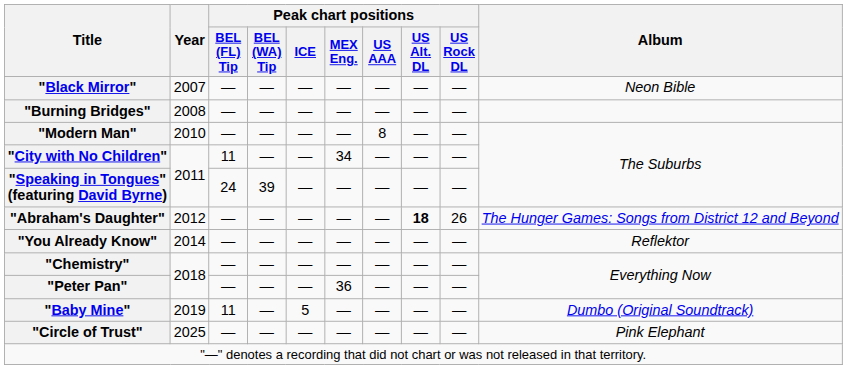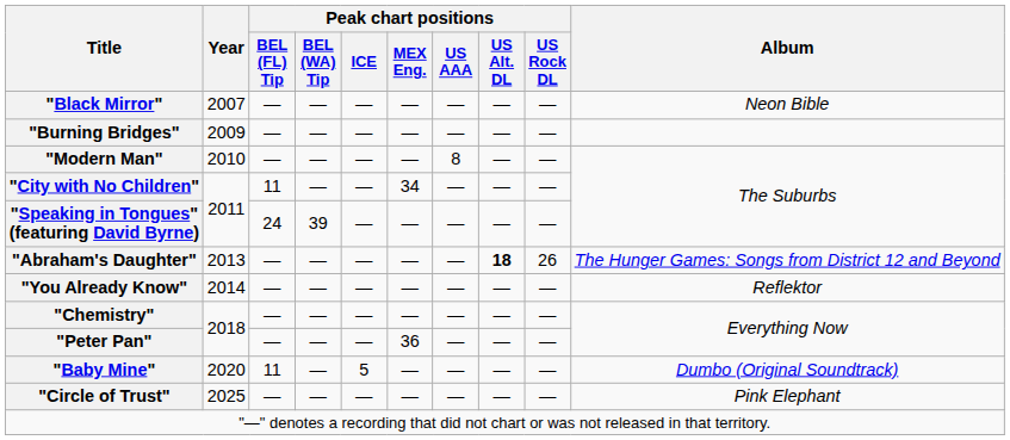"Burning Bridges" | Year: 2008 -> 2009
"Abraham's Daughter" | Year: 2012 -> 2013
"Baby Mine" | Year: 2019 -> 2020
